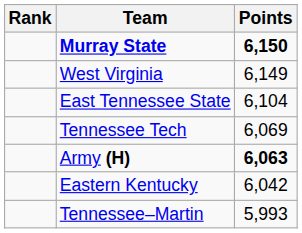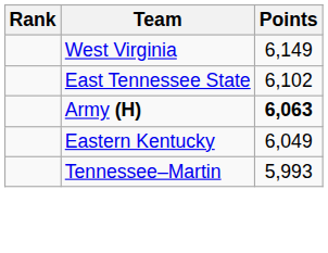- row: Murray State | 6,150
East Tennessee State | Points: 6,104 -> 6,102
- row: Tennessee Tech | 6,069
Eastern Kentucky | Points: 6,042 -> 6,049
